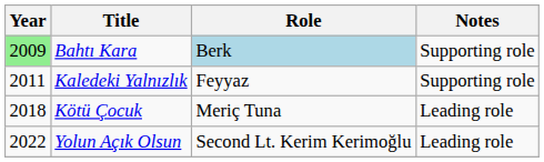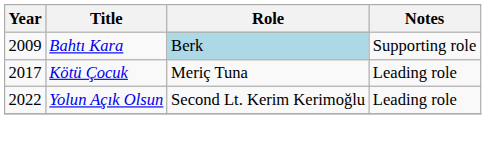Bahtı Kara | Year: lightgreen background -> no background
- row: 2011 | Kaledeki Yalnızlık | Feyyaz | Supporting role
Kötü Çocuk | Year: 2018 -> 2017
